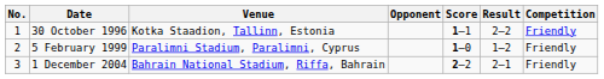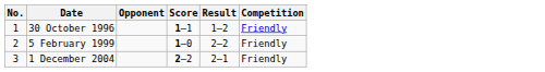- column: Venue | Kotka Staadion, Tallinn, Estonia | Paralimni Stadium, Paralimni, Cyprus | Bahrain National Stadium, Riffa, Bahrain
30 October 1996 | Result: 2–2 -> 1–2
5 February 1999 | Result: 1–2 -> 2–2
